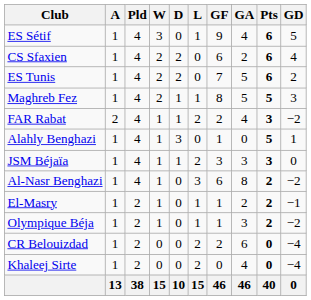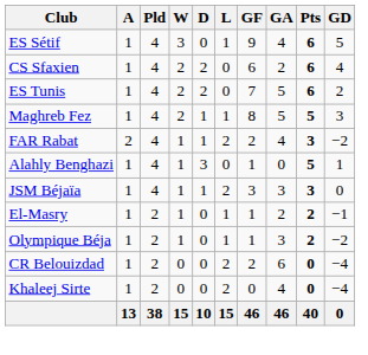- row: Al-Nasr Benghazi | 1 | 4 | 1 | 0 | 3 | 6 | 8 | 2 | −2
